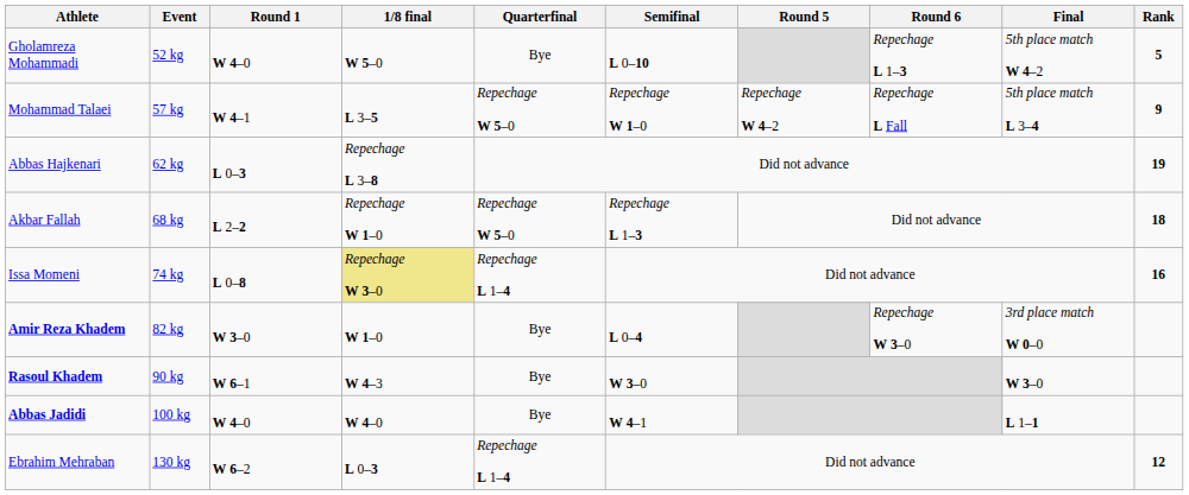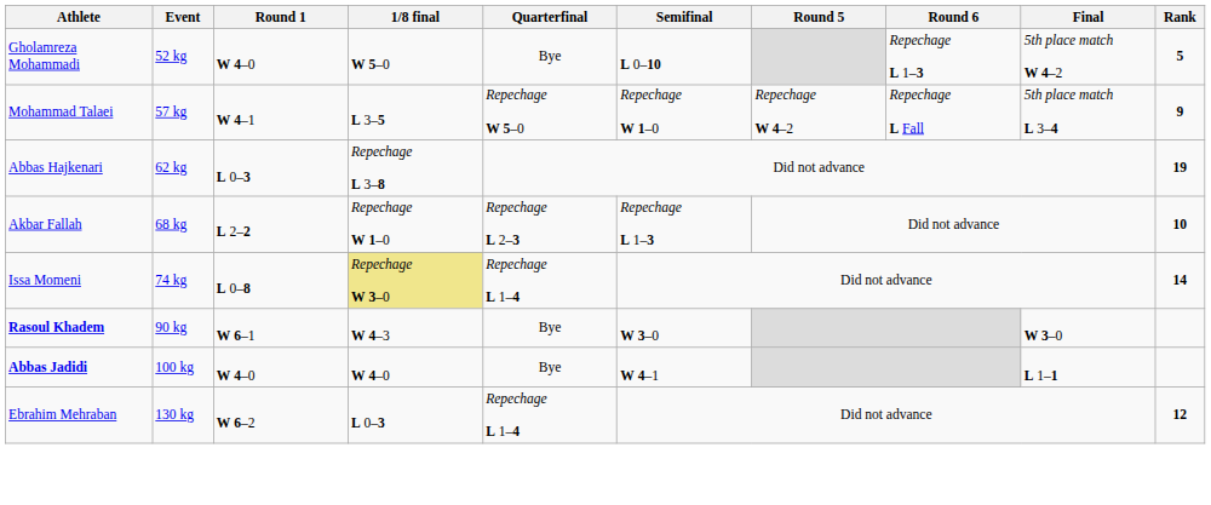Akbar Fallah | Quarterfinal: Repechage W 5–0 -> Repechage L 2–3
Akbar Fallah | Rank: 18 -> 10
Issa Momeni | Rank: 16 -> 14
- row: Amir Reza Khadem | 82 kg | W 3–0 | W 1–0 | Bye | L 0–4 | Repechage W 3–0 | 3rd place match W 0–0
